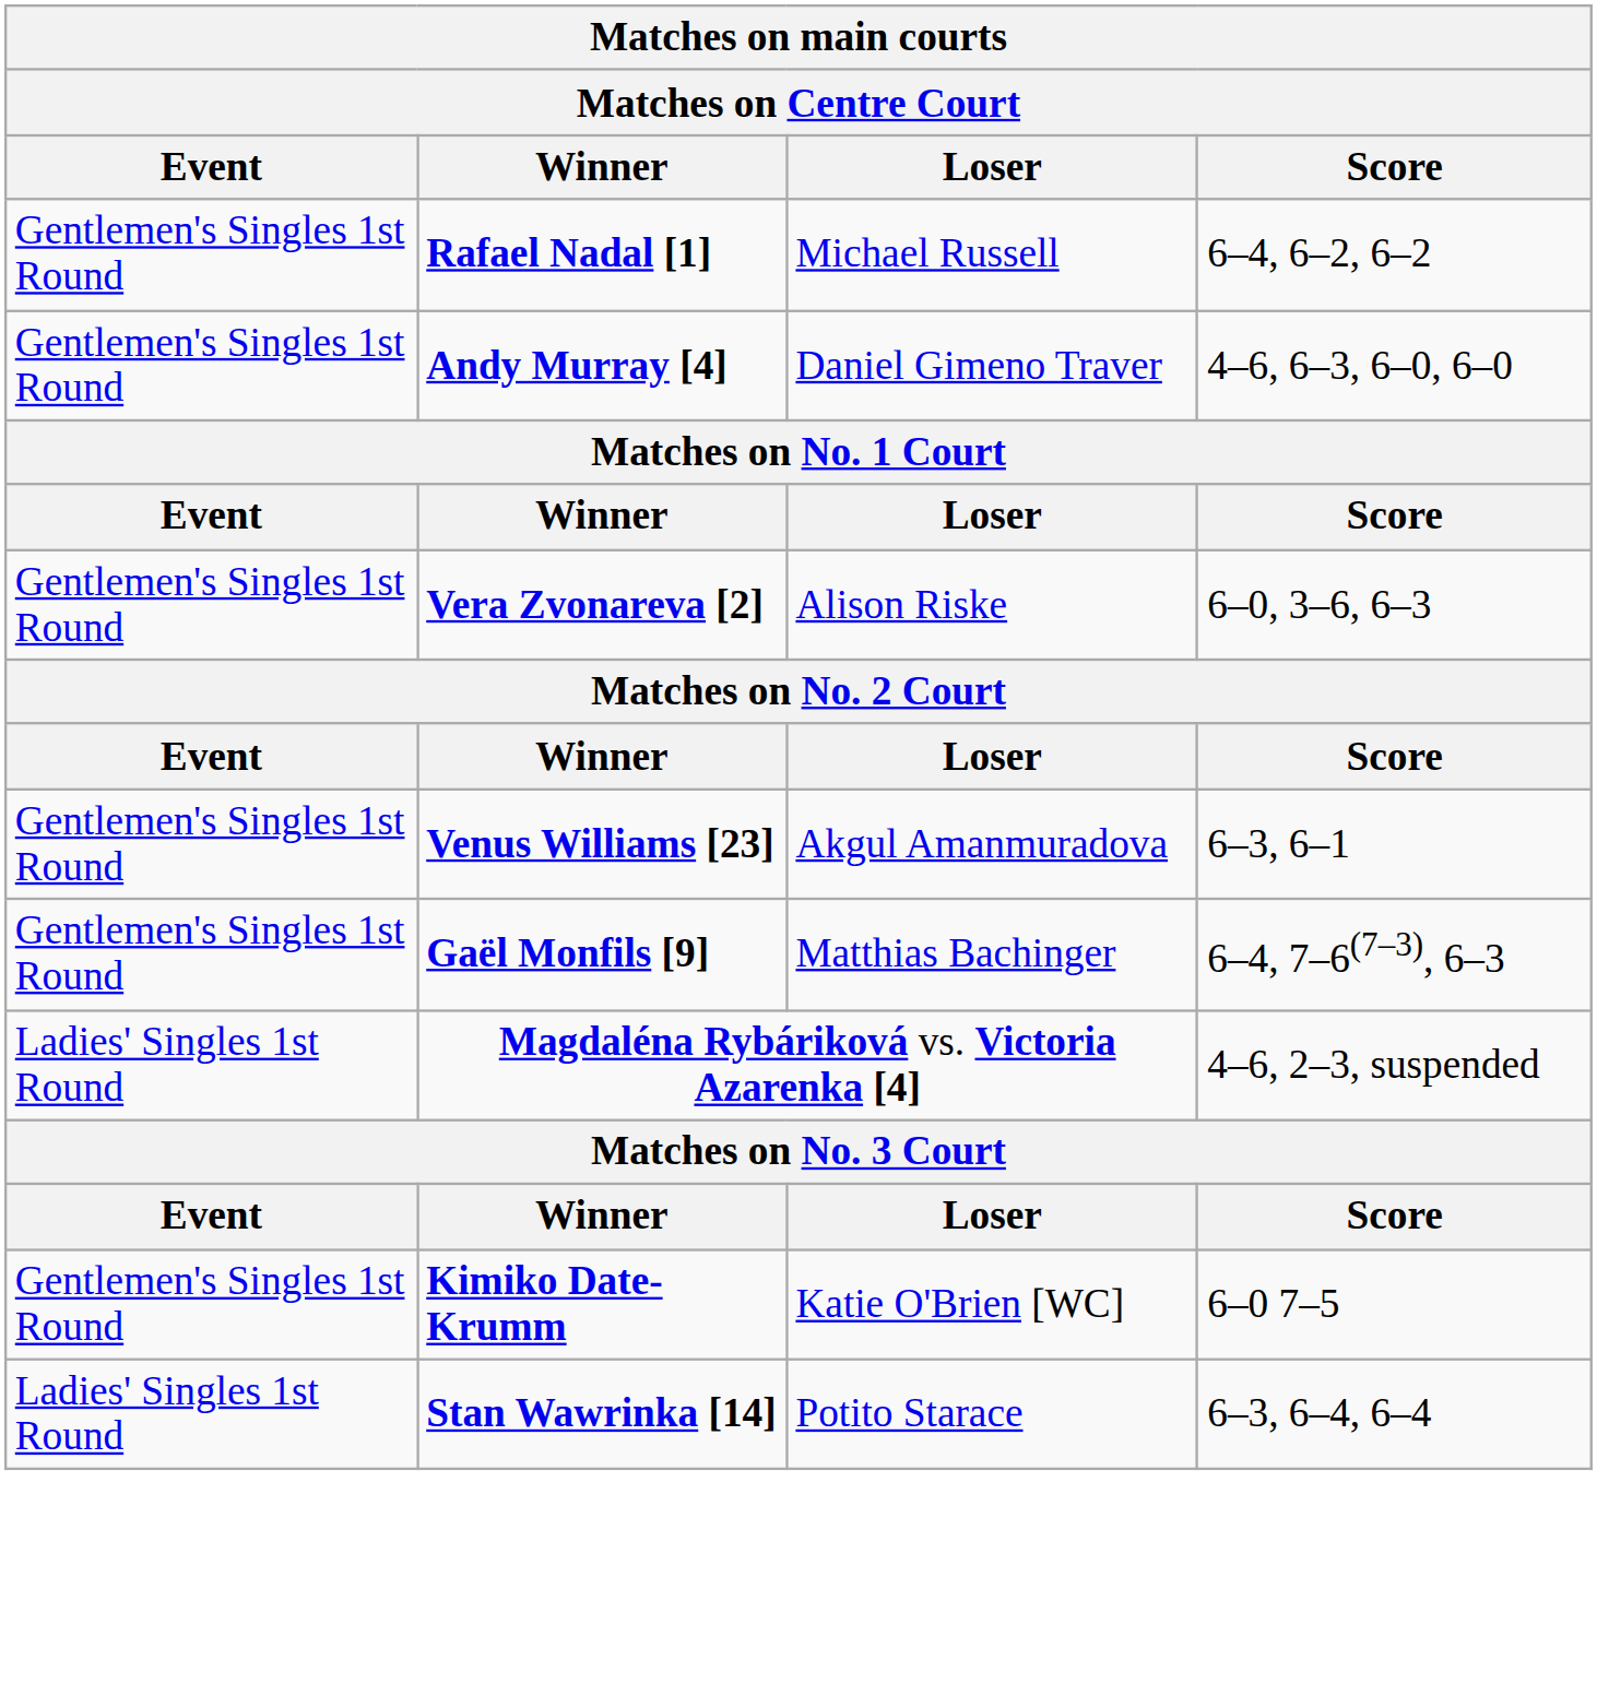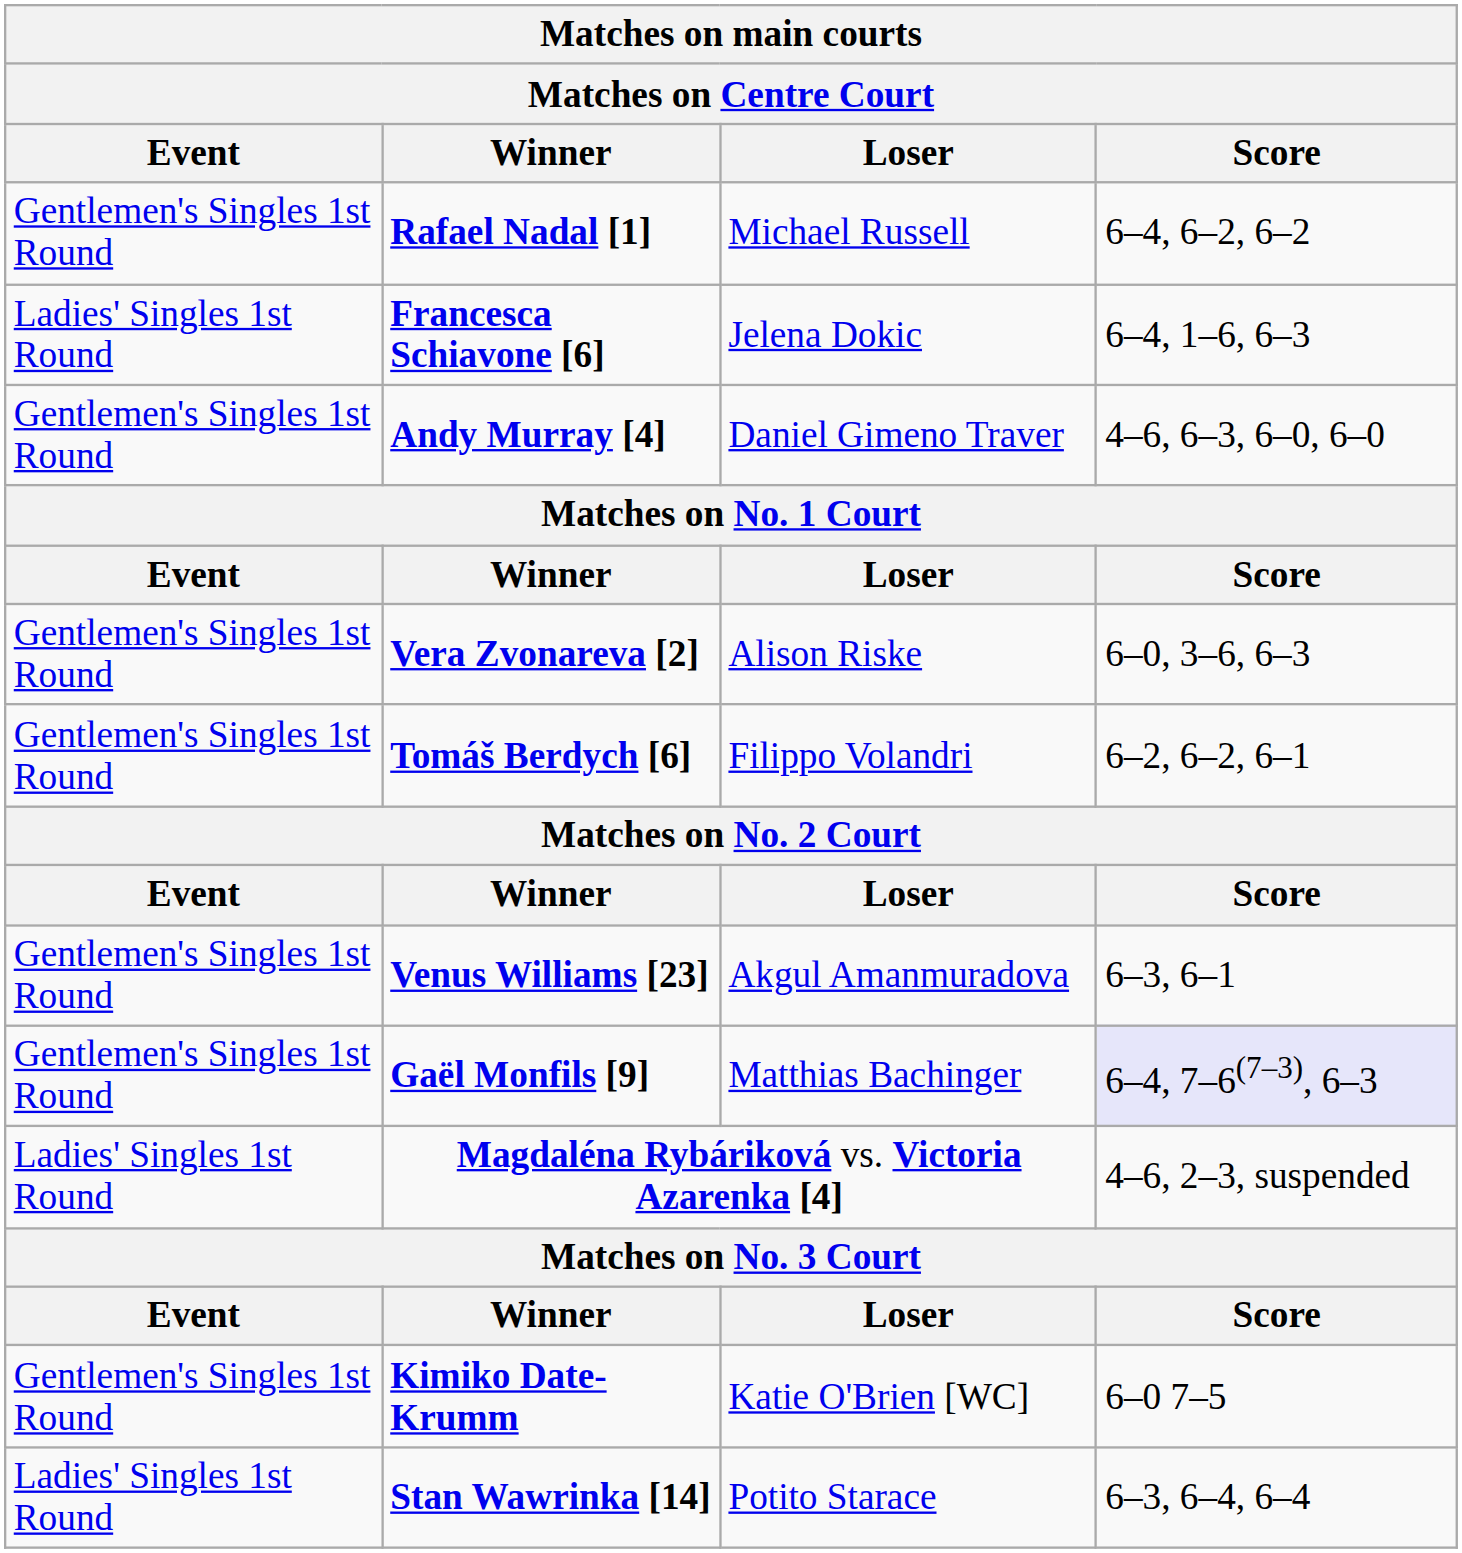+ row: Ladies' Singles 1st Round | Francesca Schiavone [6] | Jelena Dokic | 6–4, 1–6, 6–3
+ row: Gentlemen's Singles 1st Round | Tomáš Berdych [6] | Filippo Volandri | 6–2, 6–2, 6–1
Gaël Monfils [9] | Score: no background -> lavender background
